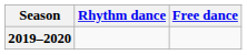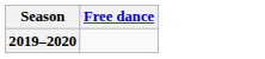- column: Rhythm dance
